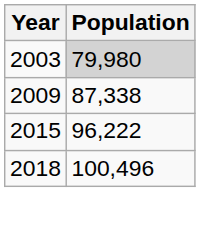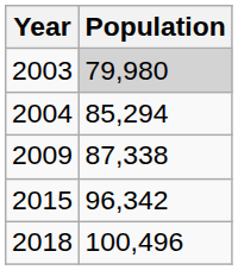+ row: 2004 | 85,294
2015 | Population: 96,222 -> 96,342
